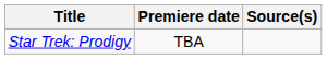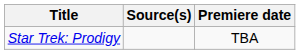columns swapped: Premiere date <-> Source(s)
